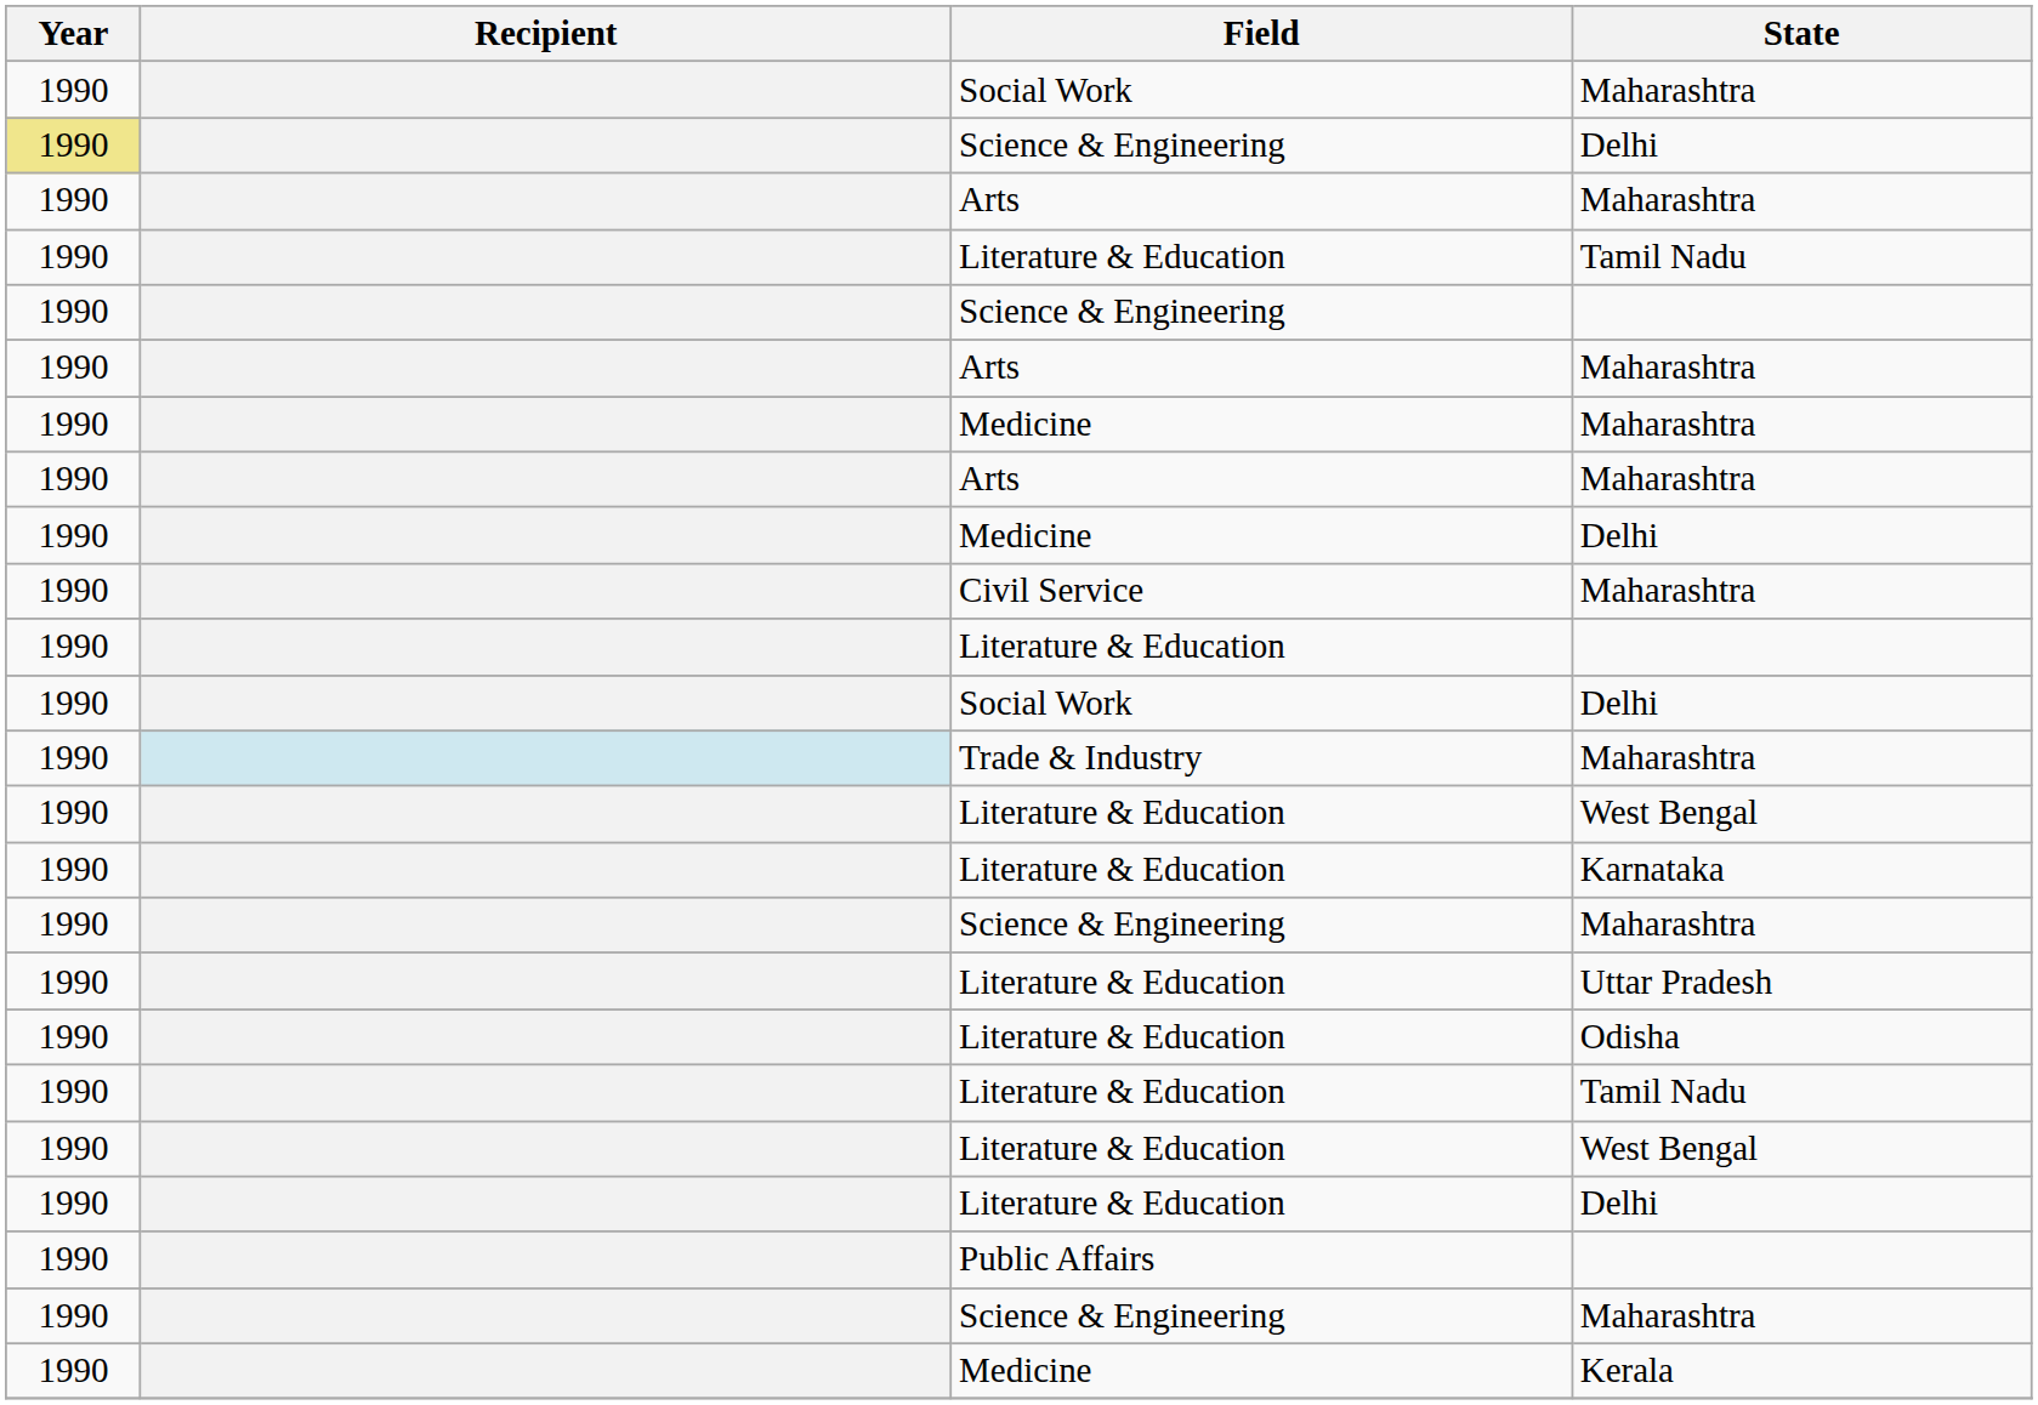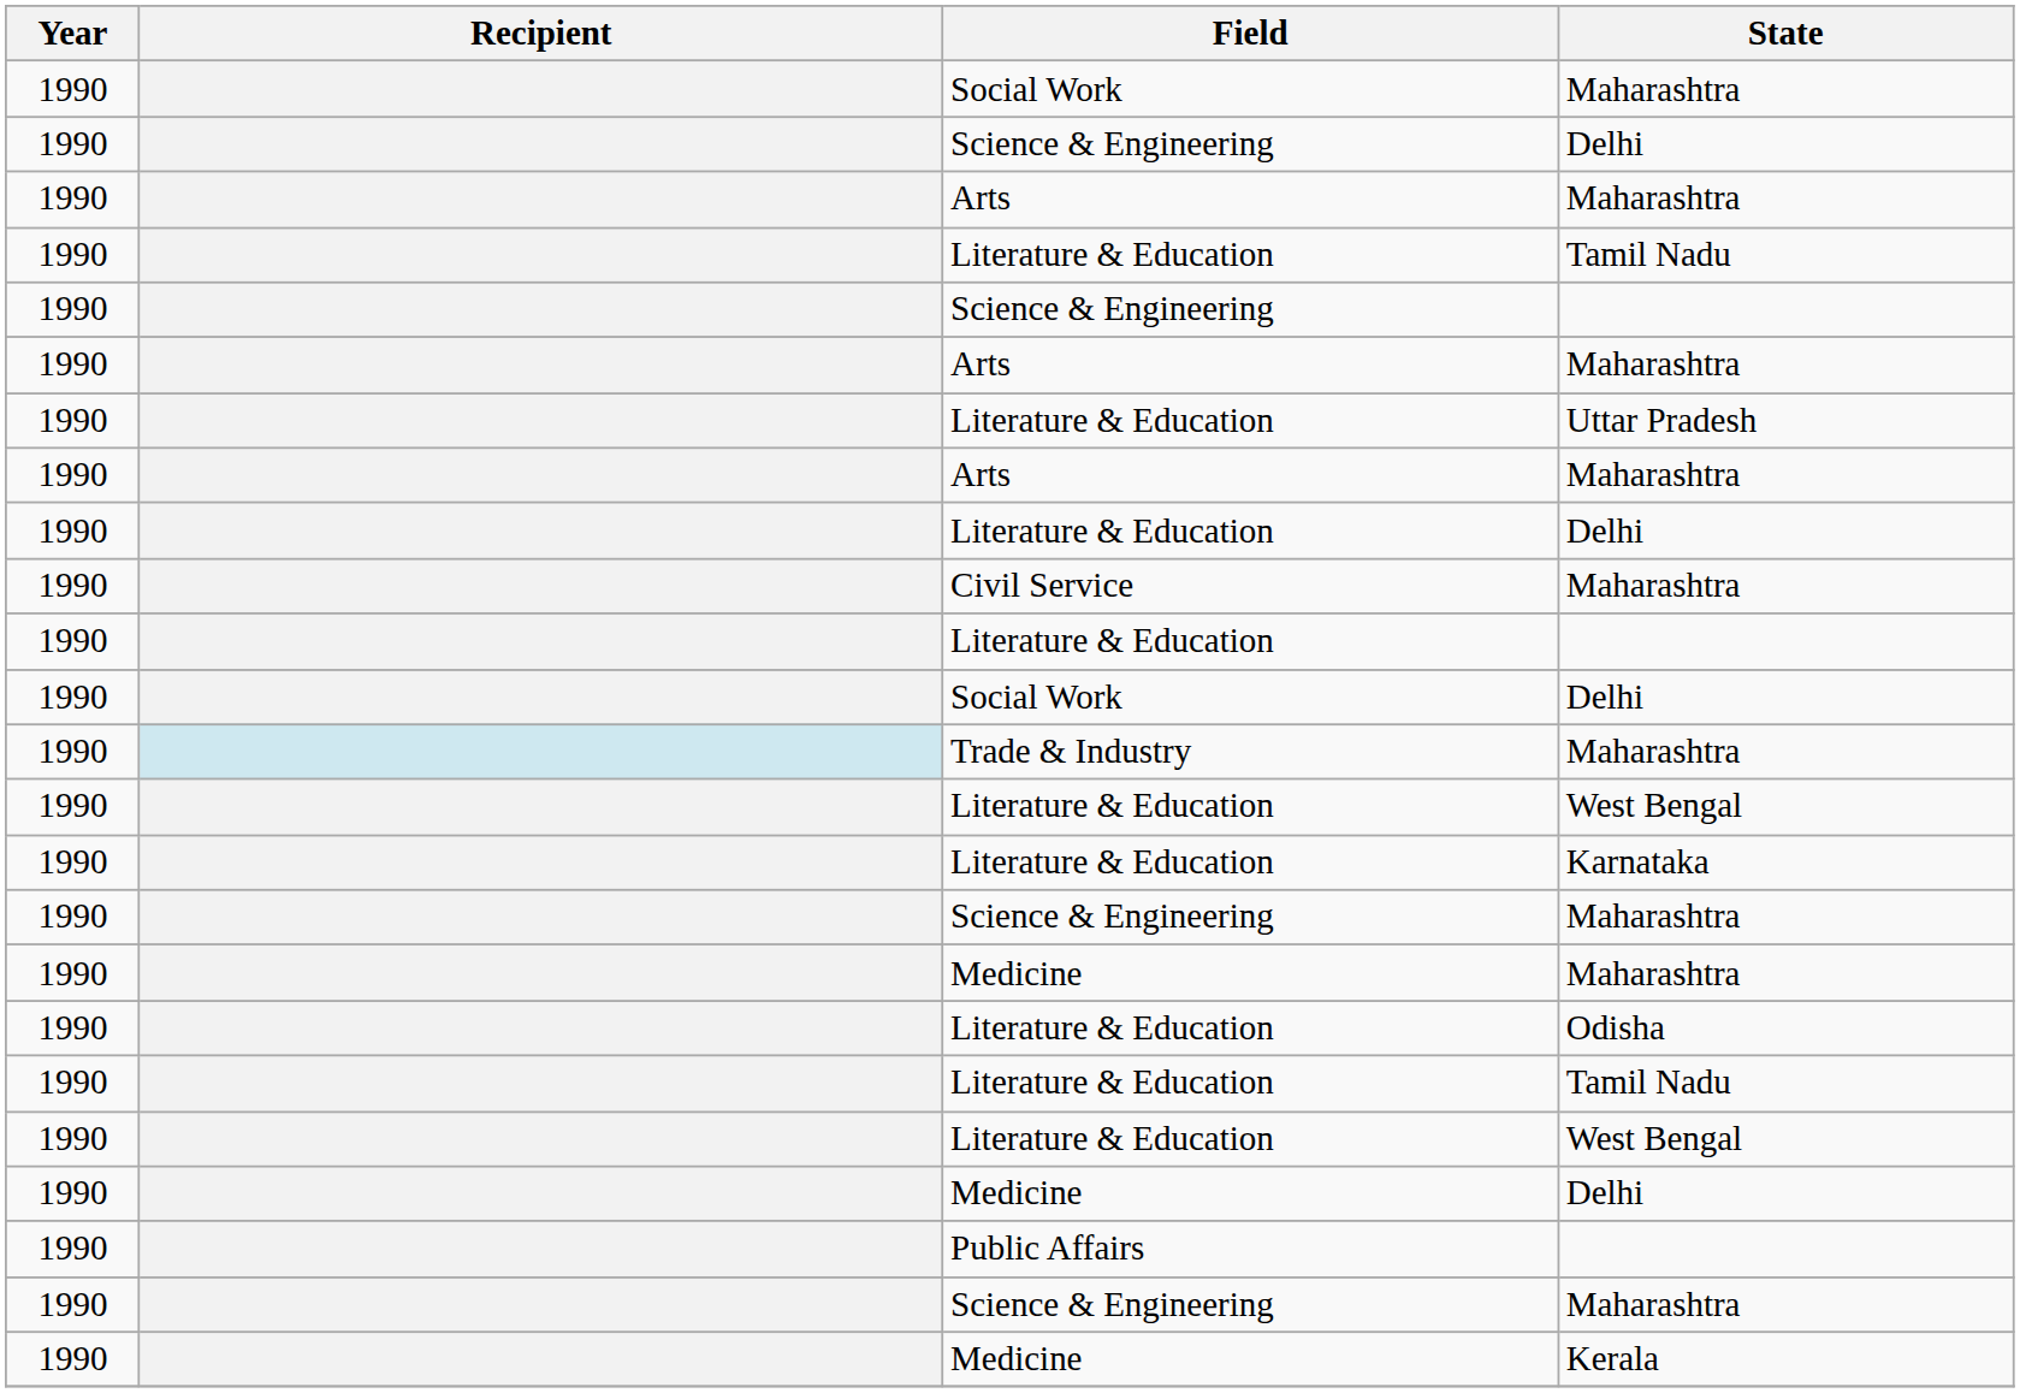Science & Engineering / Delhi | Year: khaki background -> no background
rows swapped: Medicine / Maharashtra <-> Uttar Pradesh
rows swapped: Medicine / Delhi <-> Literature & Education / Delhi
